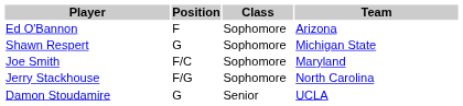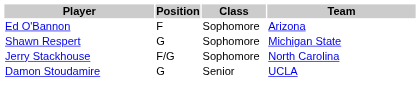- row: Joe Smith | F/C | Sophomore | Maryland
